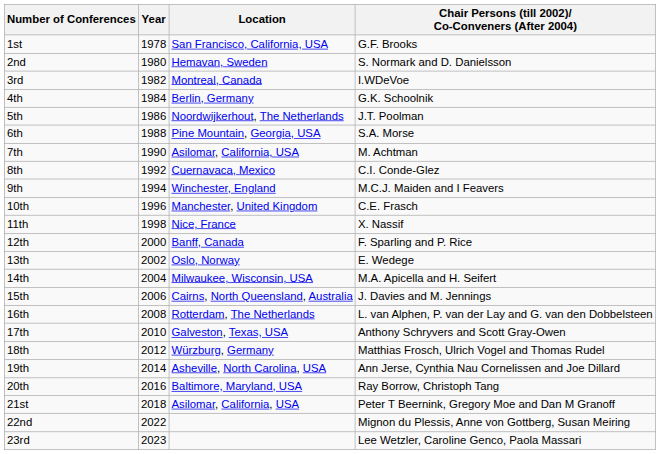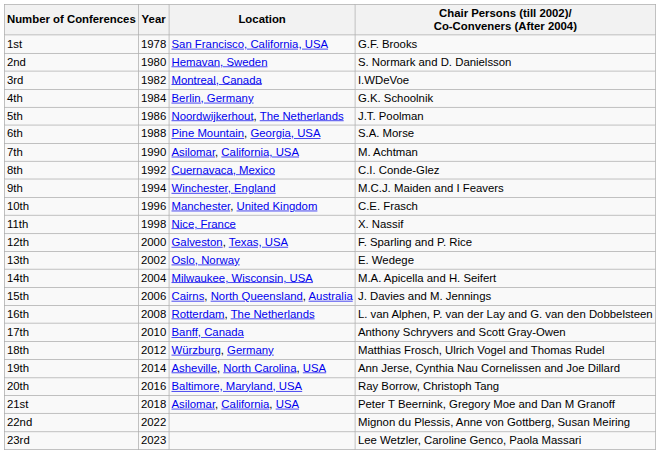12th | Location: Banff, Canada -> Galveston, Texas, USA
17th | Location: Galveston, Texas, USA -> Banff, Canada
